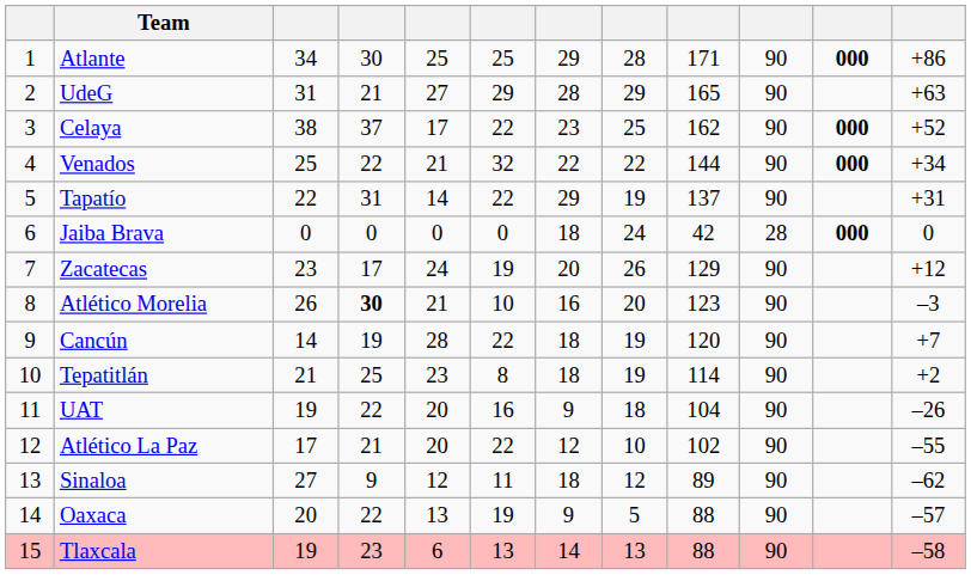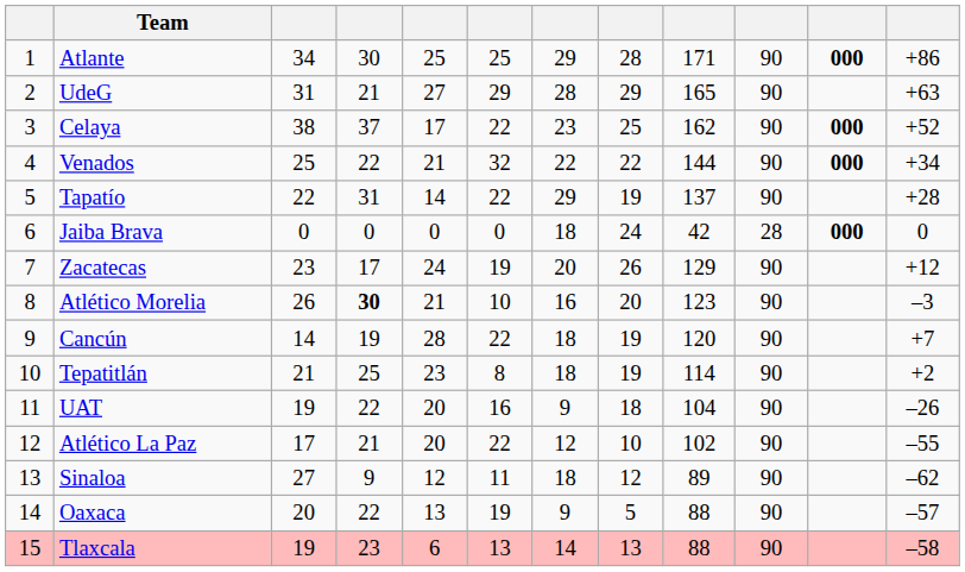Tapatío | column 12: +31 -> +28
